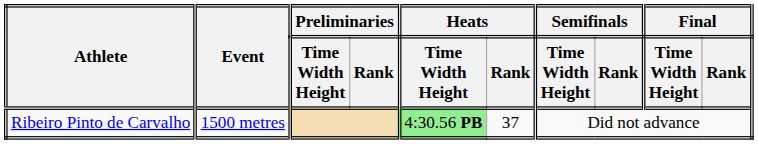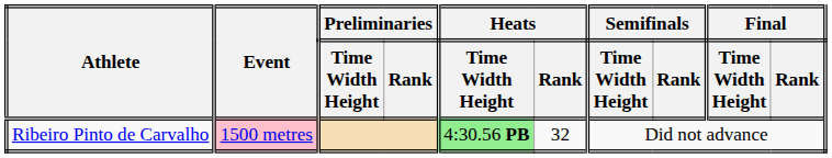Ribeiro Pinto de Carvalho | Event: no background -> pink background
Ribeiro Pinto de Carvalho | Heats / Rank: 37 -> 32
